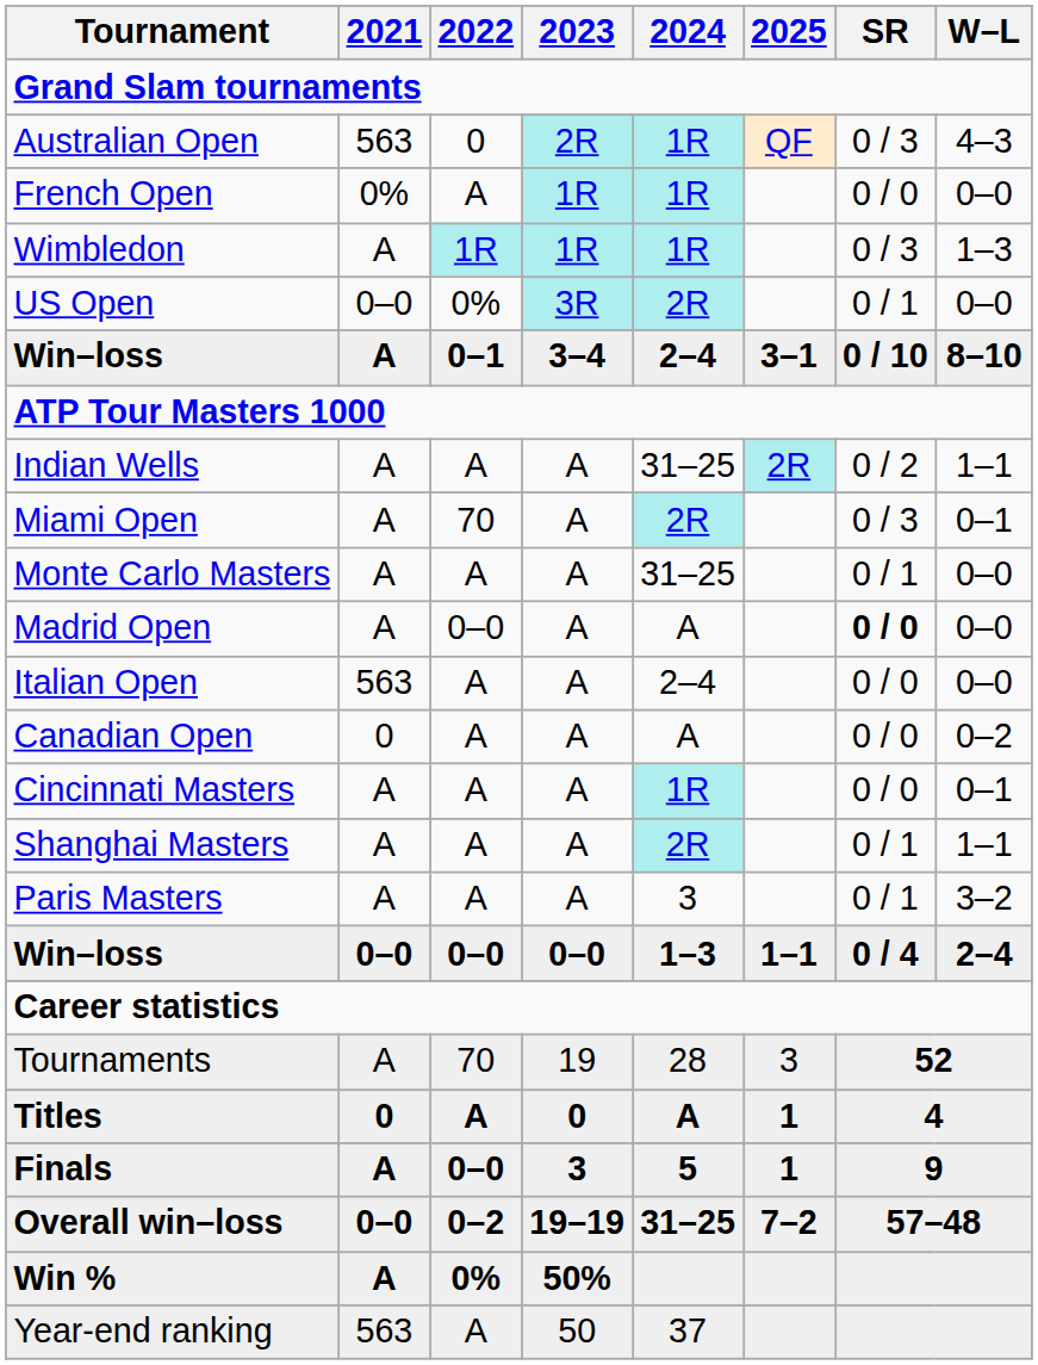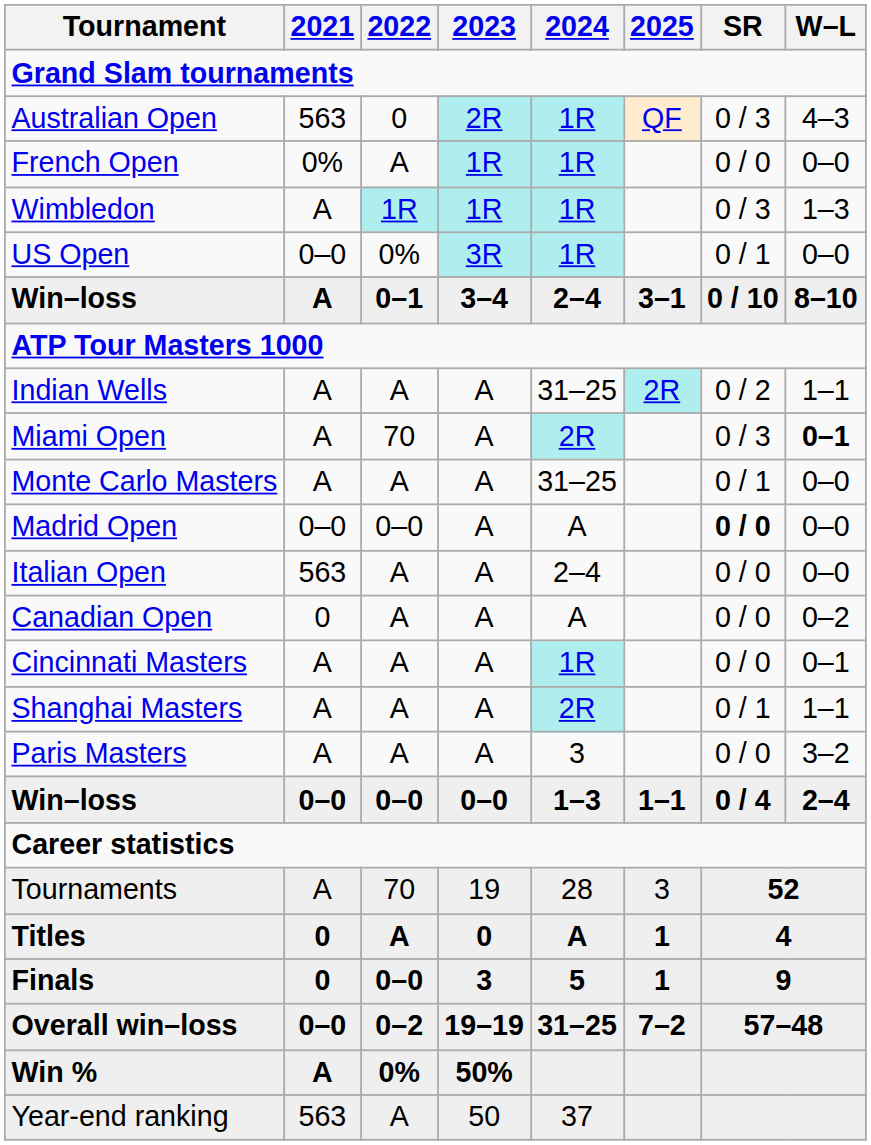US Open | 2024: 2R -> 1R
Miami Open | W–L: normal -> bold
Madrid Open | 2021: A -> 0–0
Paris Masters | SR: 0 / 1 -> 0 / 0
Finals | 2021: A -> 0
